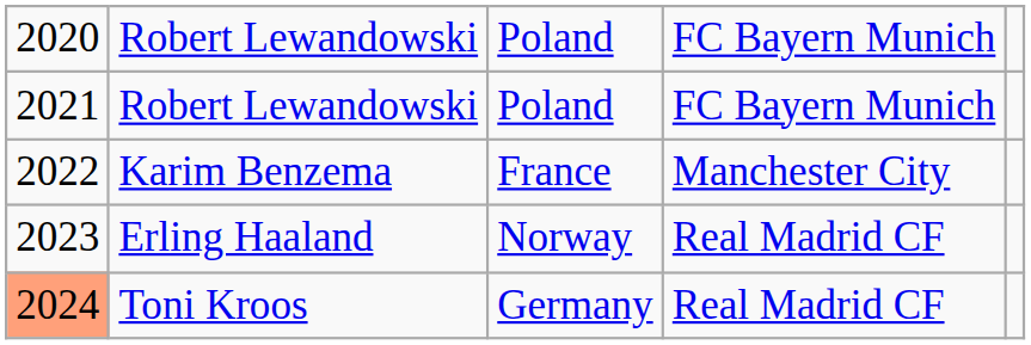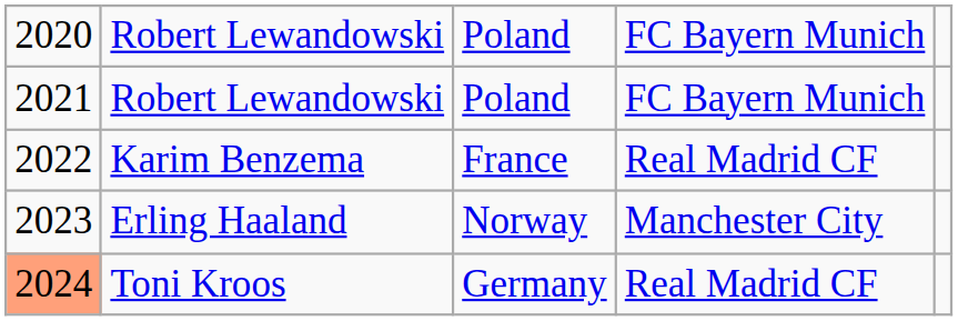Karim Benzema | column 4: Manchester City -> Real Madrid CF
Erling Haaland | column 4: Real Madrid CF -> Manchester City
